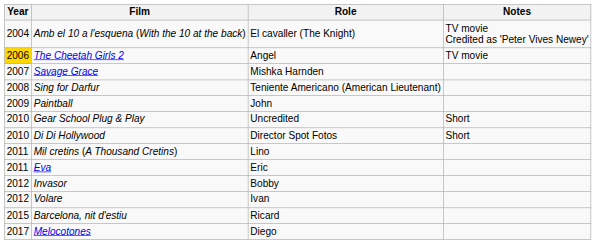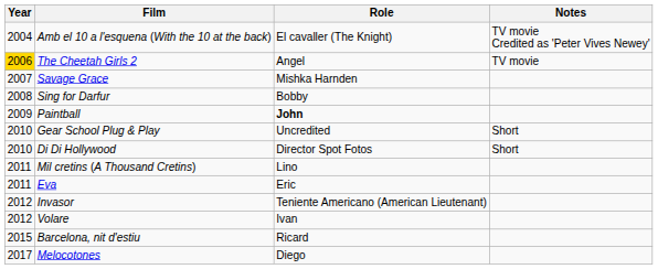Sing for Darfur | Role: Teniente Americano (American Lieutenant) -> Bobby
Paintball | Role: normal -> bold
Invasor | Role: Bobby -> Teniente Americano (American Lieutenant)
